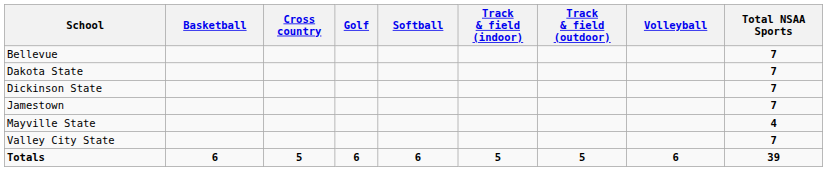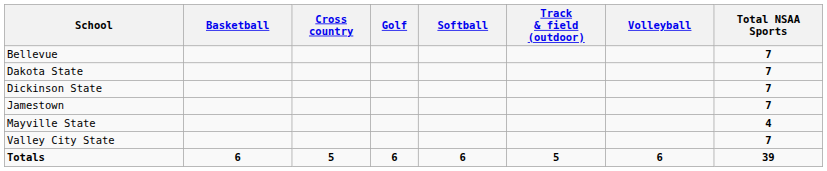- column: Track & field (indoor) | 5
